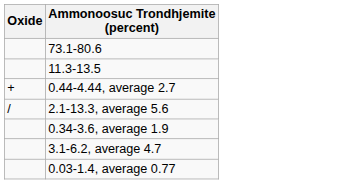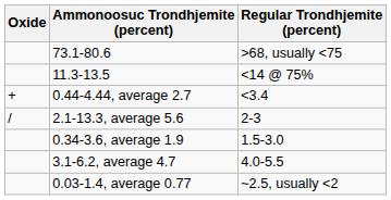+ column: Regular Trondhjemite (percent) | >68, usually <75 | <14 @ 75% | <3.4 | 2-3 | 1.5-3.0 | 4.0-5.5 | ~2.5, usually <2
